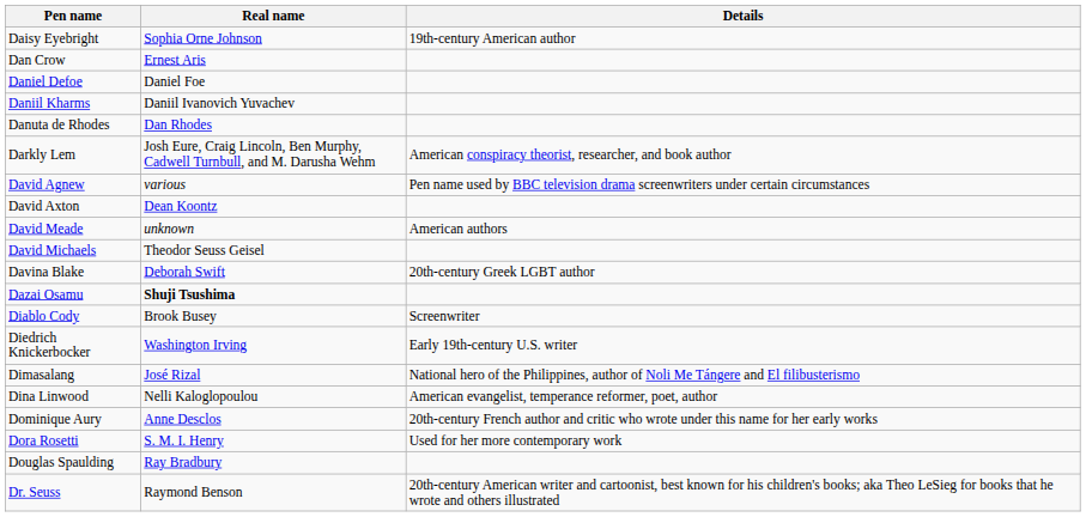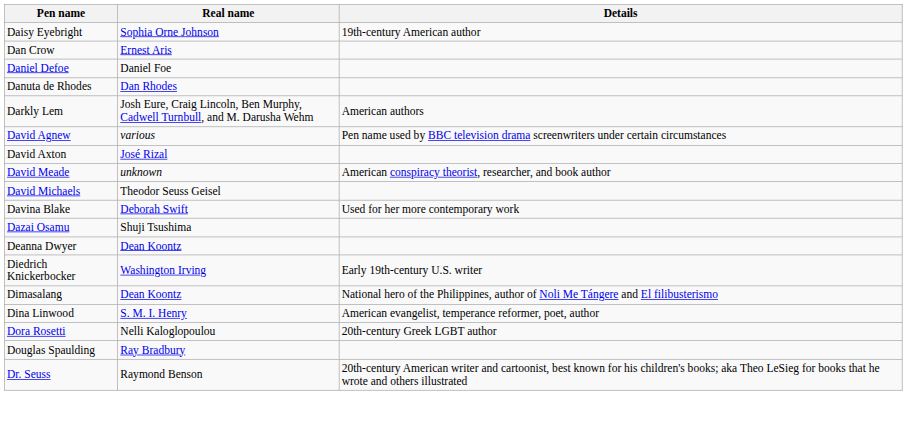- row: Daniil Kharms | Daniil Ivanovich Yuvachev
Darkly Lem | Details: American conspiracy theorist, researcher, and book author -> American authors
David Axton | Real name: Dean Koontz -> José Rizal
David Meade | Details: American authors -> American conspiracy theorist, researcher, and book author
Davina Blake | Details: 20th-century Greek LGBT author -> Used for her more contemporary work
Dazai Osamu | Real name: bold -> normal
+ row: Deanna Dwyer | Dean Koontz
- row: Diablo Cody | Brook Busey | Screenwriter
Dimasalang | Real name: José Rizal -> Dean Koontz
Dina Linwood | Real name: Nelli Kaloglopoulou -> S. M. I. Henry
- row: Dominique Aury | Anne Desclos | 20th-century French author and critic who wrote under this name for her early works
Dora Rosetti | Real name: S. M. I. Henry -> Nelli Kaloglopoulou
Dora Rosetti | Details: Used for her more contemporary work -> 20th-century Greek LGBT author
